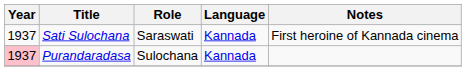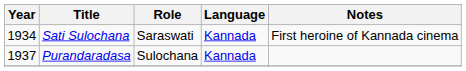Sati Sulochana | Year: 1937 -> 1934
Purandaradasa | Year: pink background -> no background
